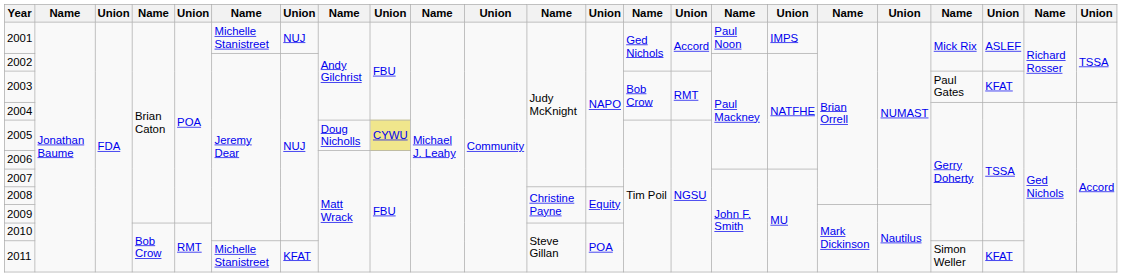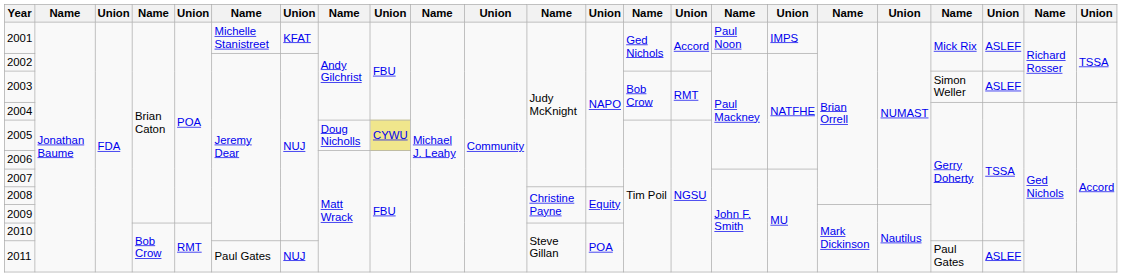2001 | column 7: NUJ -> KFAT
2003 | column 20: Paul Gates -> Simon Weller
2003 | column 21: KFAT -> ASLEF
2011 | column 6: Michelle Stanistreet -> Paul Gates
2011 | column 7: KFAT -> NUJ
2011 | column 20: Simon Weller -> Paul Gates
2011 | column 21: KFAT -> ASLEF
